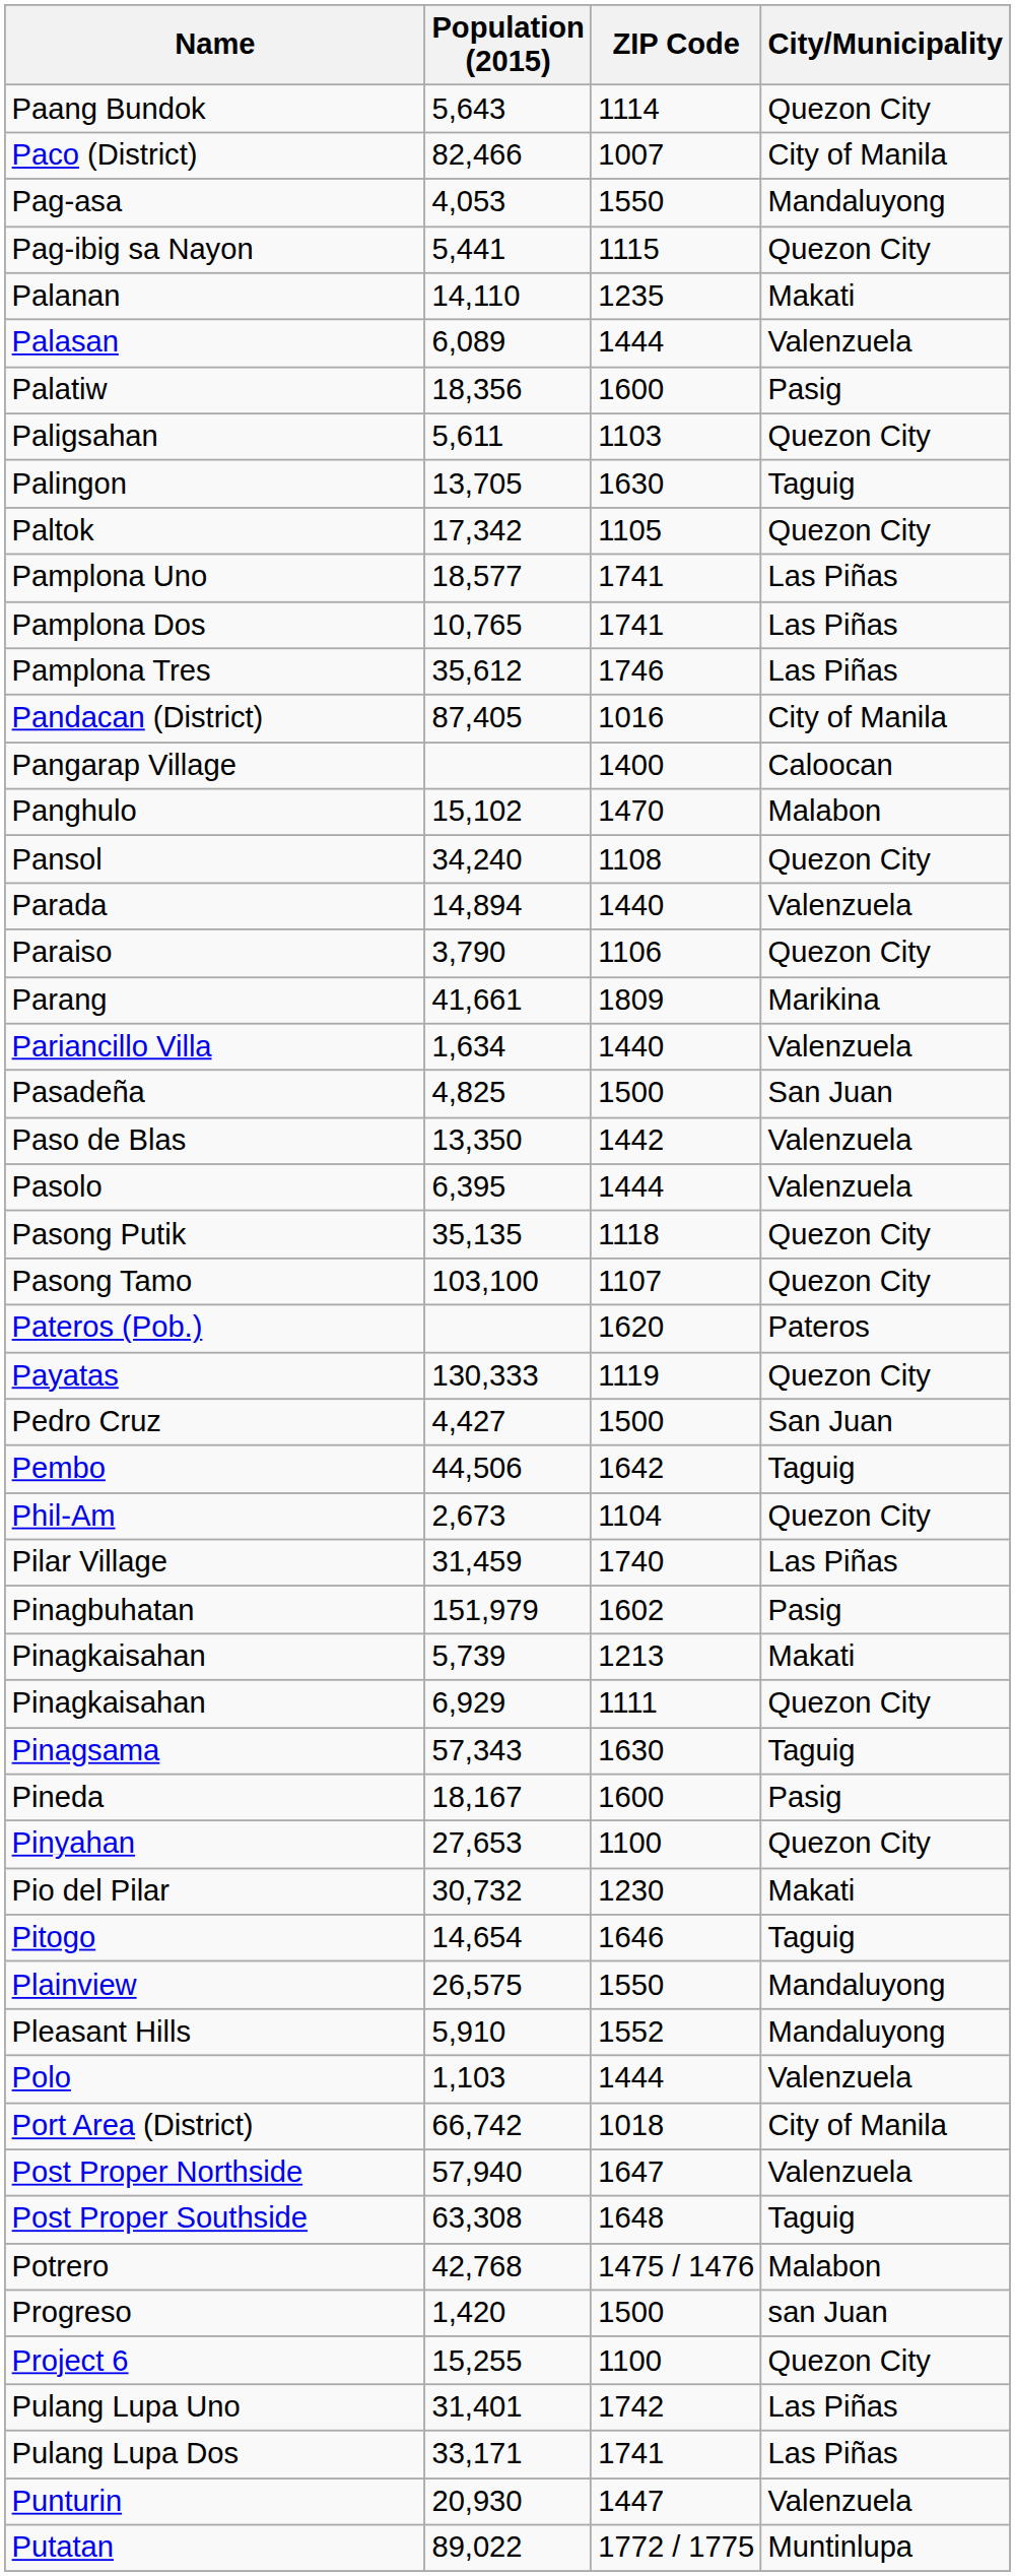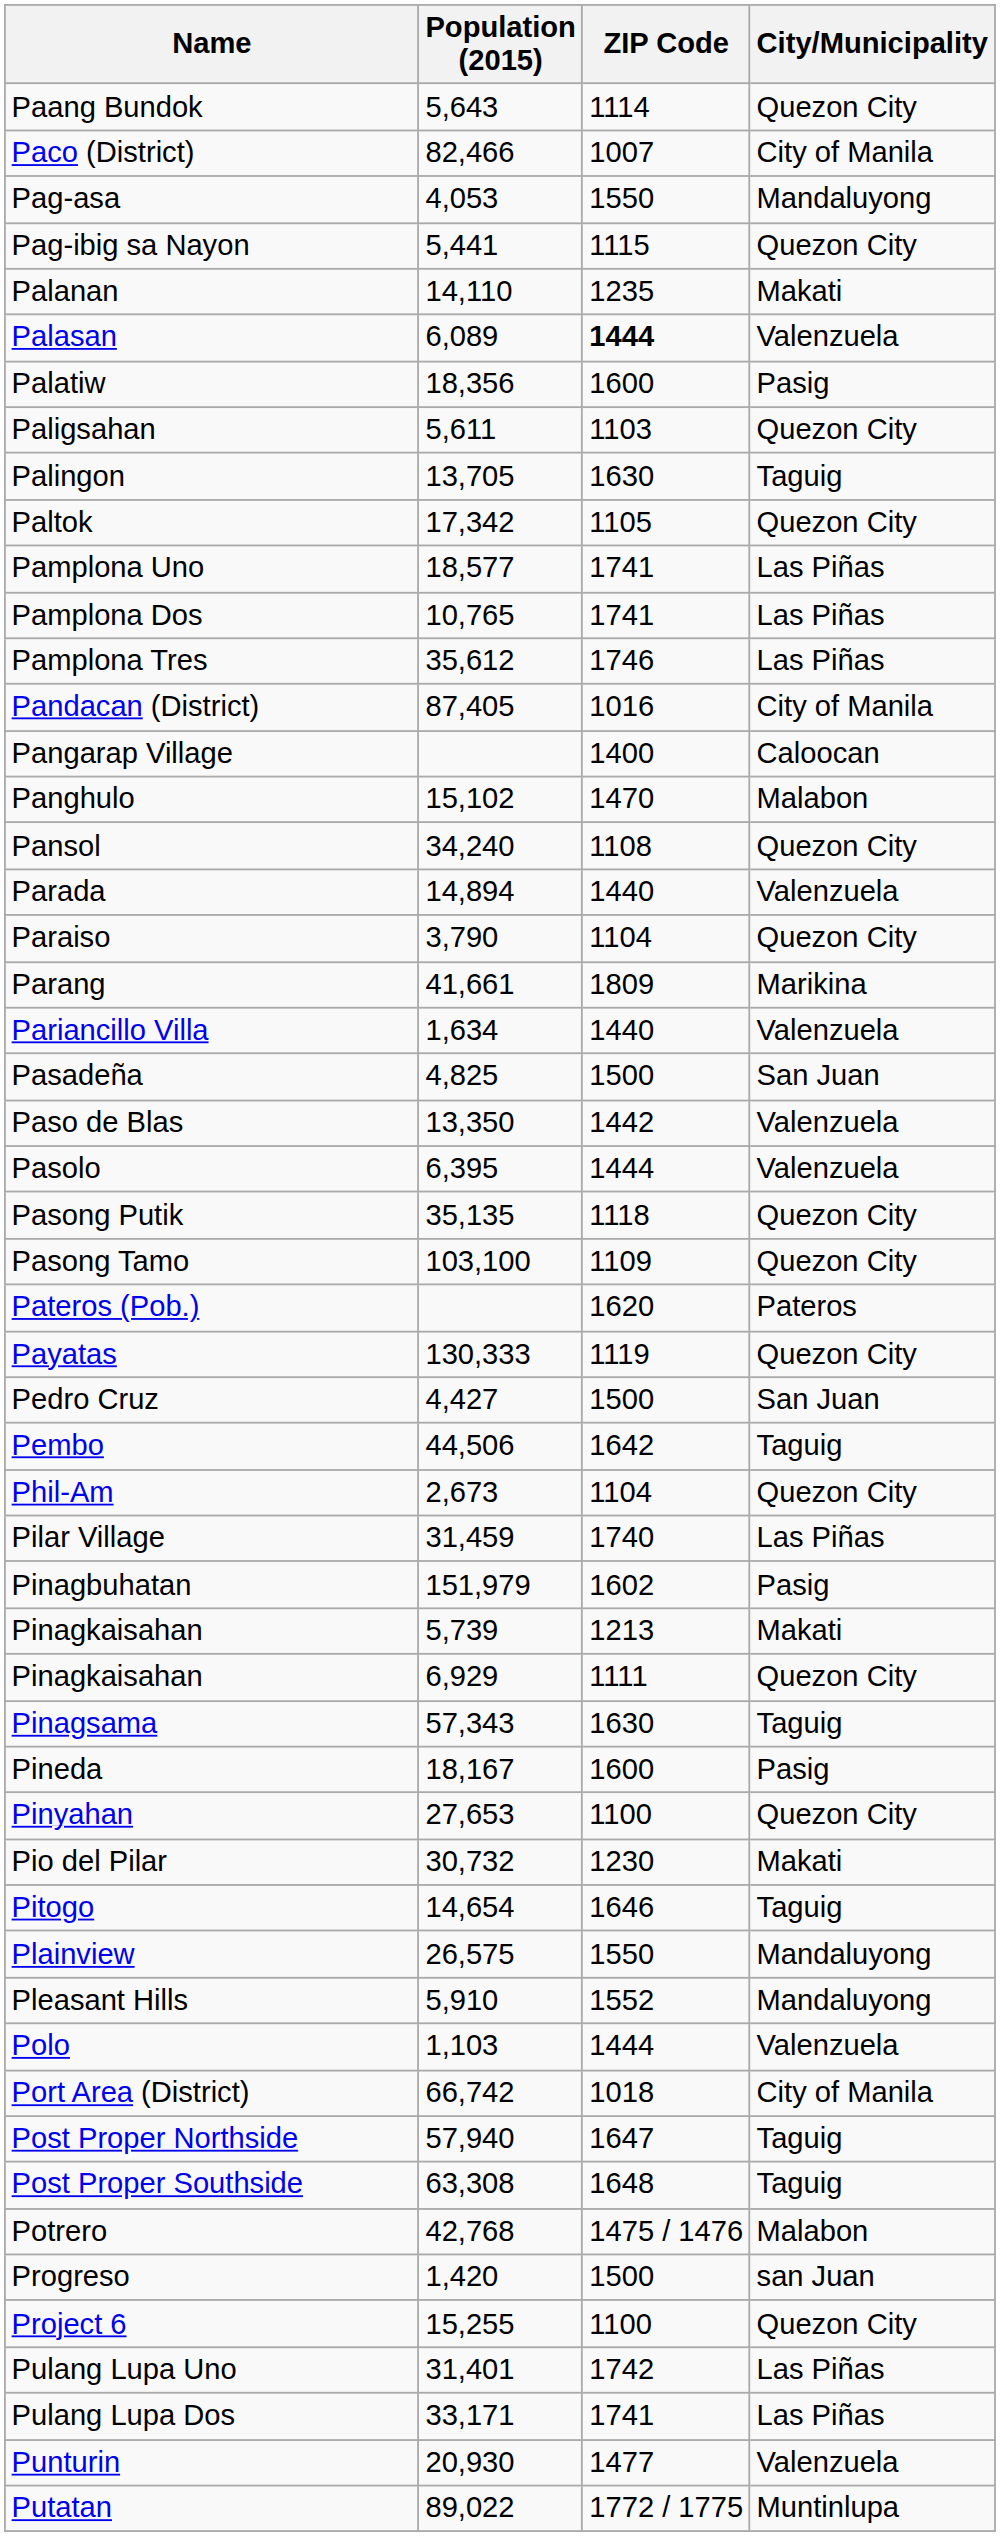Palasan | ZIP Code: normal -> bold
Paraiso | ZIP Code: 1106 -> 1104
Pasong Tamo | ZIP Code: 1107 -> 1109
Post Proper Northside | City/Municipality: Valenzuela -> Taguig
Punturin | ZIP Code: 1447 -> 1477
